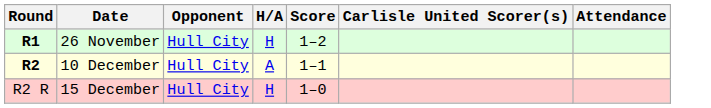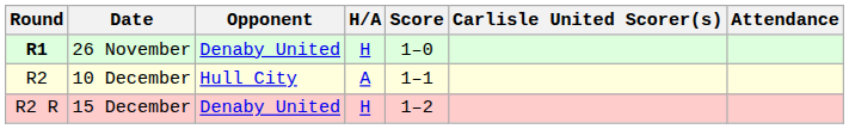26 November | Opponent: Hull City -> Denaby United
26 November | Score: 1–2 -> 1–0
10 December | Round: bold -> normal
15 December | Opponent: Hull City -> Denaby United
15 December | Score: 1–0 -> 1–2
